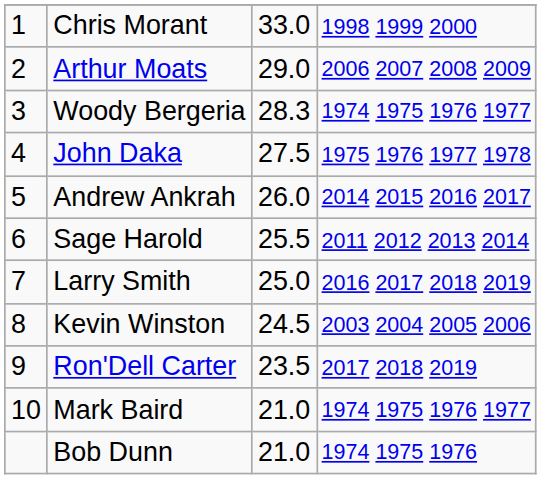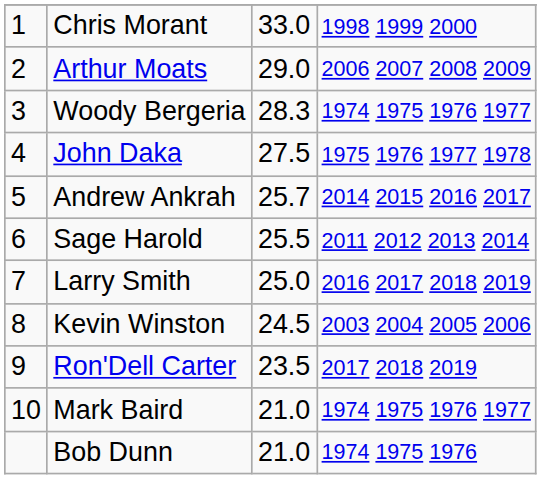Andrew Ankrah | column 3: 26.0 -> 25.7
